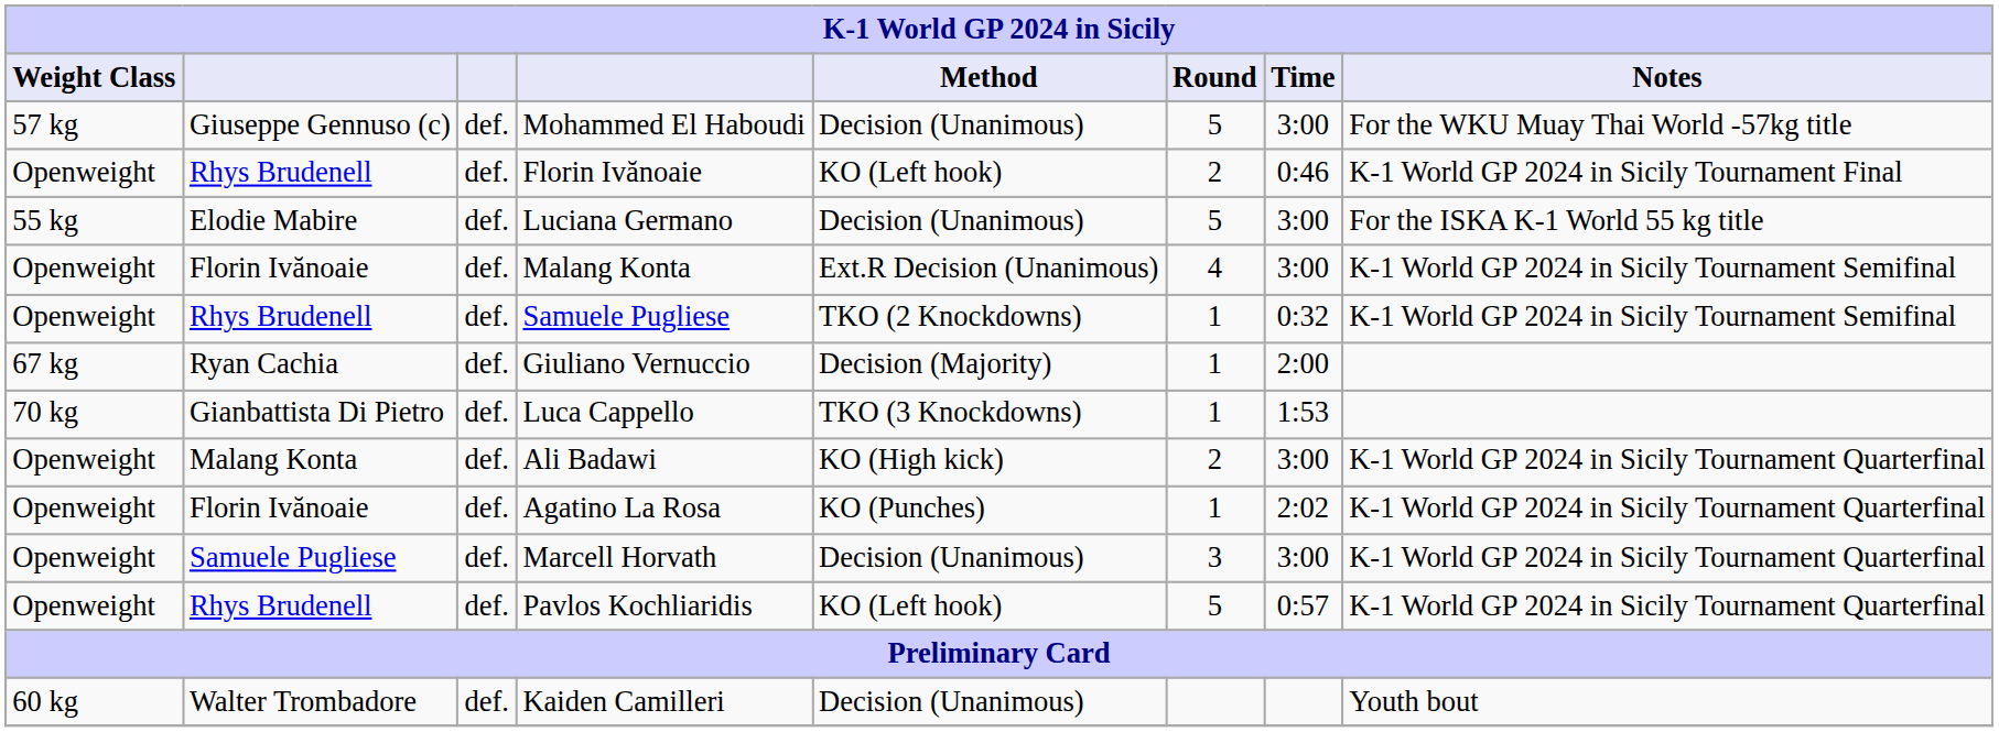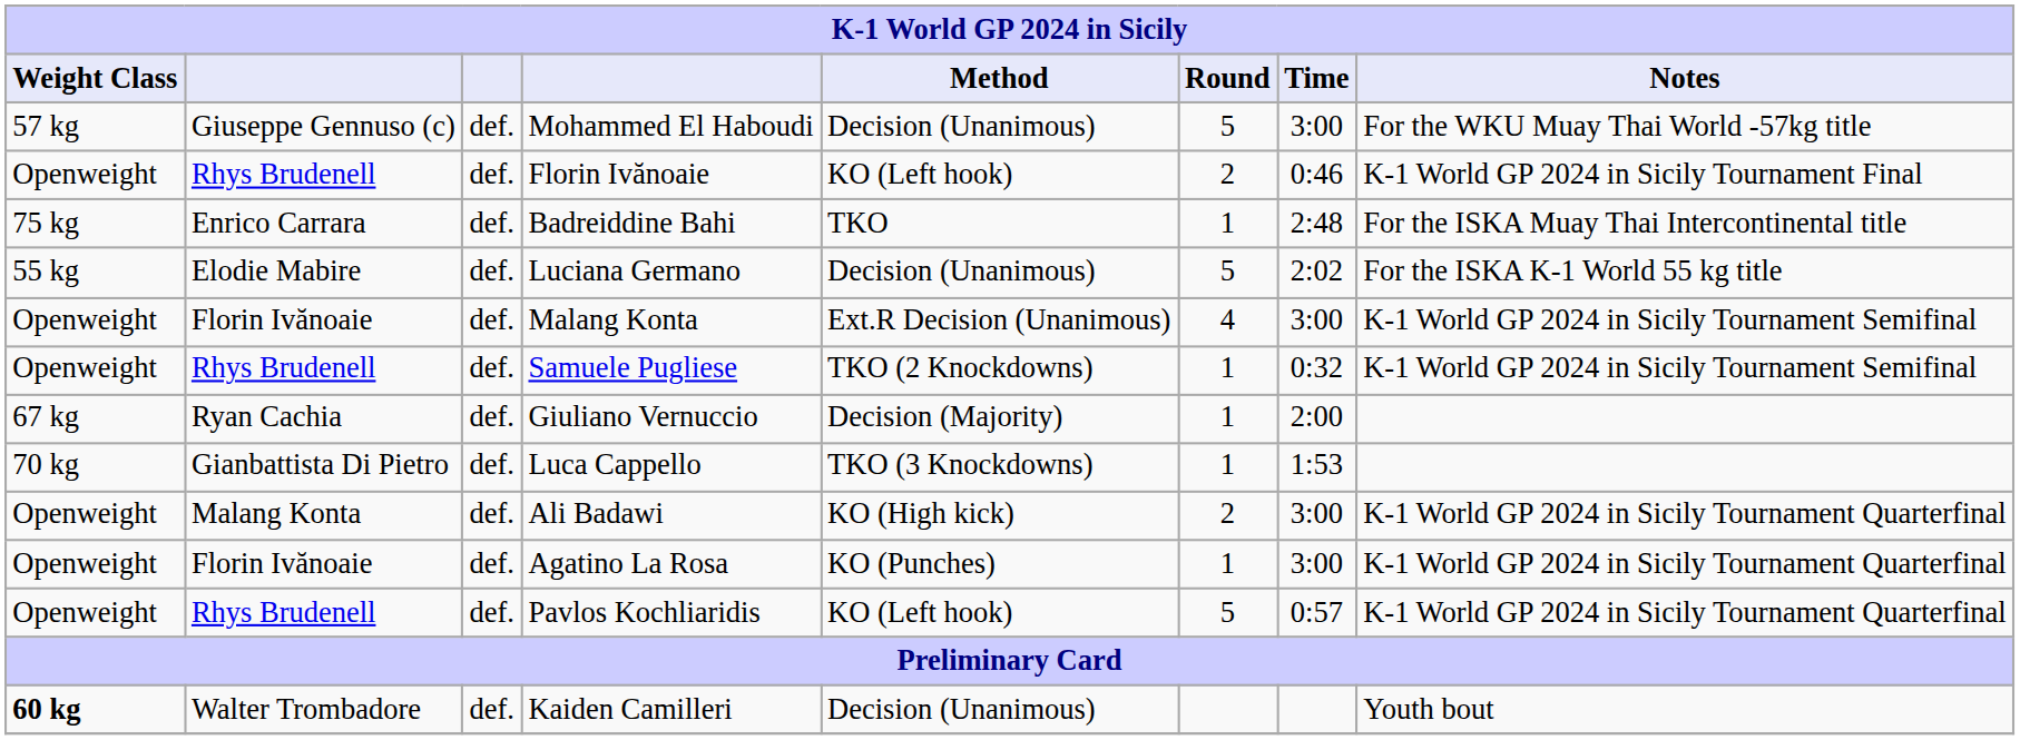+ row: 75 kg | Enrico Carrara | def. | Badreiddine Bahi | TKO | 1 | 2:48 | For the ISKA Muay Thai Intercontinental title
Luciana Germano | Time: 3:00 -> 2:02
Agatino La Rosa | Time: 2:02 -> 3:00
- row: Openweight | Samuele Pugliese | def. | Marcell Horvath | Decision (Unanimous) | 3 | 3:00 | K-1 World GP 2024 in Sicily Tournament Quarterfinal
Kaiden Camilleri | Weight Class: normal -> bold
